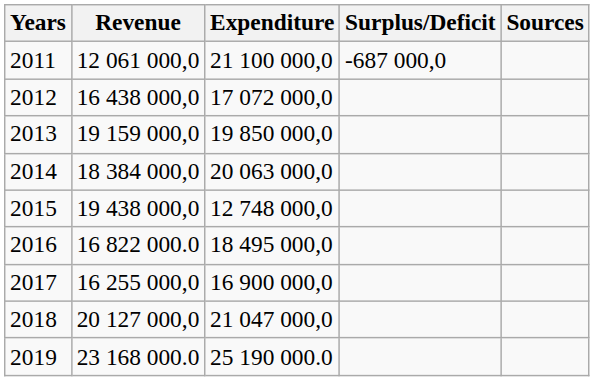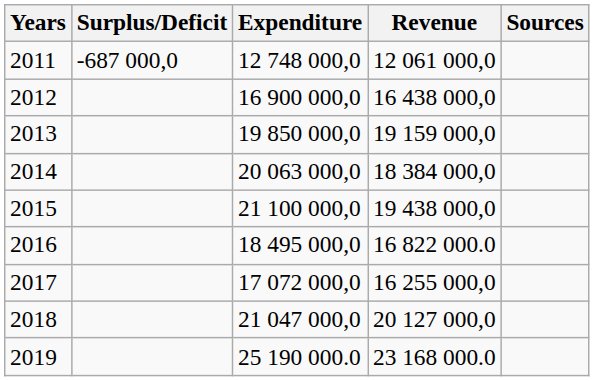columns swapped: Revenue <-> Surplus/Deficit
2011 | Expenditure: 21 100 000,0 -> 12 748 000,0
2012 | Expenditure: 17 072 000,0 -> 16 900 000,0
2015 | Expenditure: 12 748 000,0 -> 21 100 000,0
2017 | Expenditure: 16 900 000,0 -> 17 072 000,0
